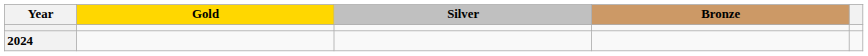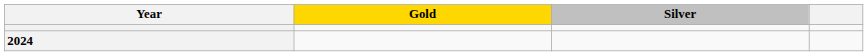- column: Bronze
